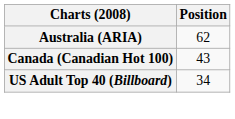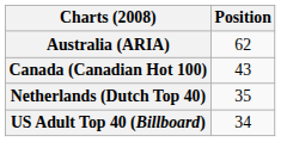+ row: Netherlands (Dutch Top 40) | 35
